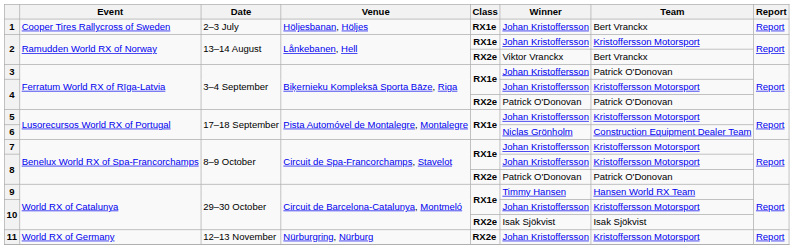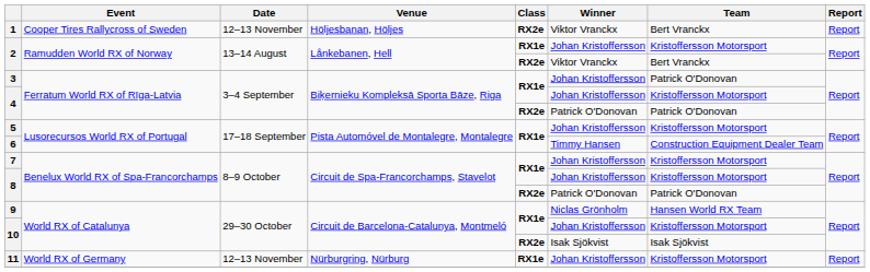1 | Date: 2–3 July -> 12–13 November
1 | Class: RX1e -> RX2e
1 | Winner: Johan Kristoffersson -> Viktor Vranckx
6 | Winner: Niclas Grönholm -> Timmy Hansen
9 | Winner: Timmy Hansen -> Niclas Grönholm
11 | Class: RX2e -> RX1e
